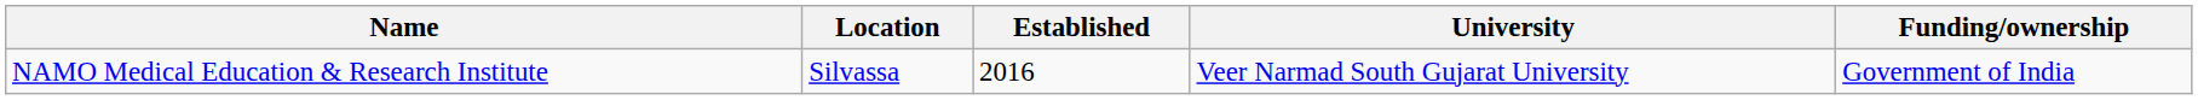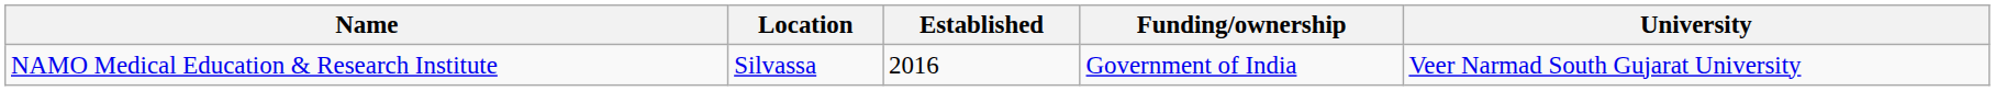columns swapped: University <-> Funding/ownership
